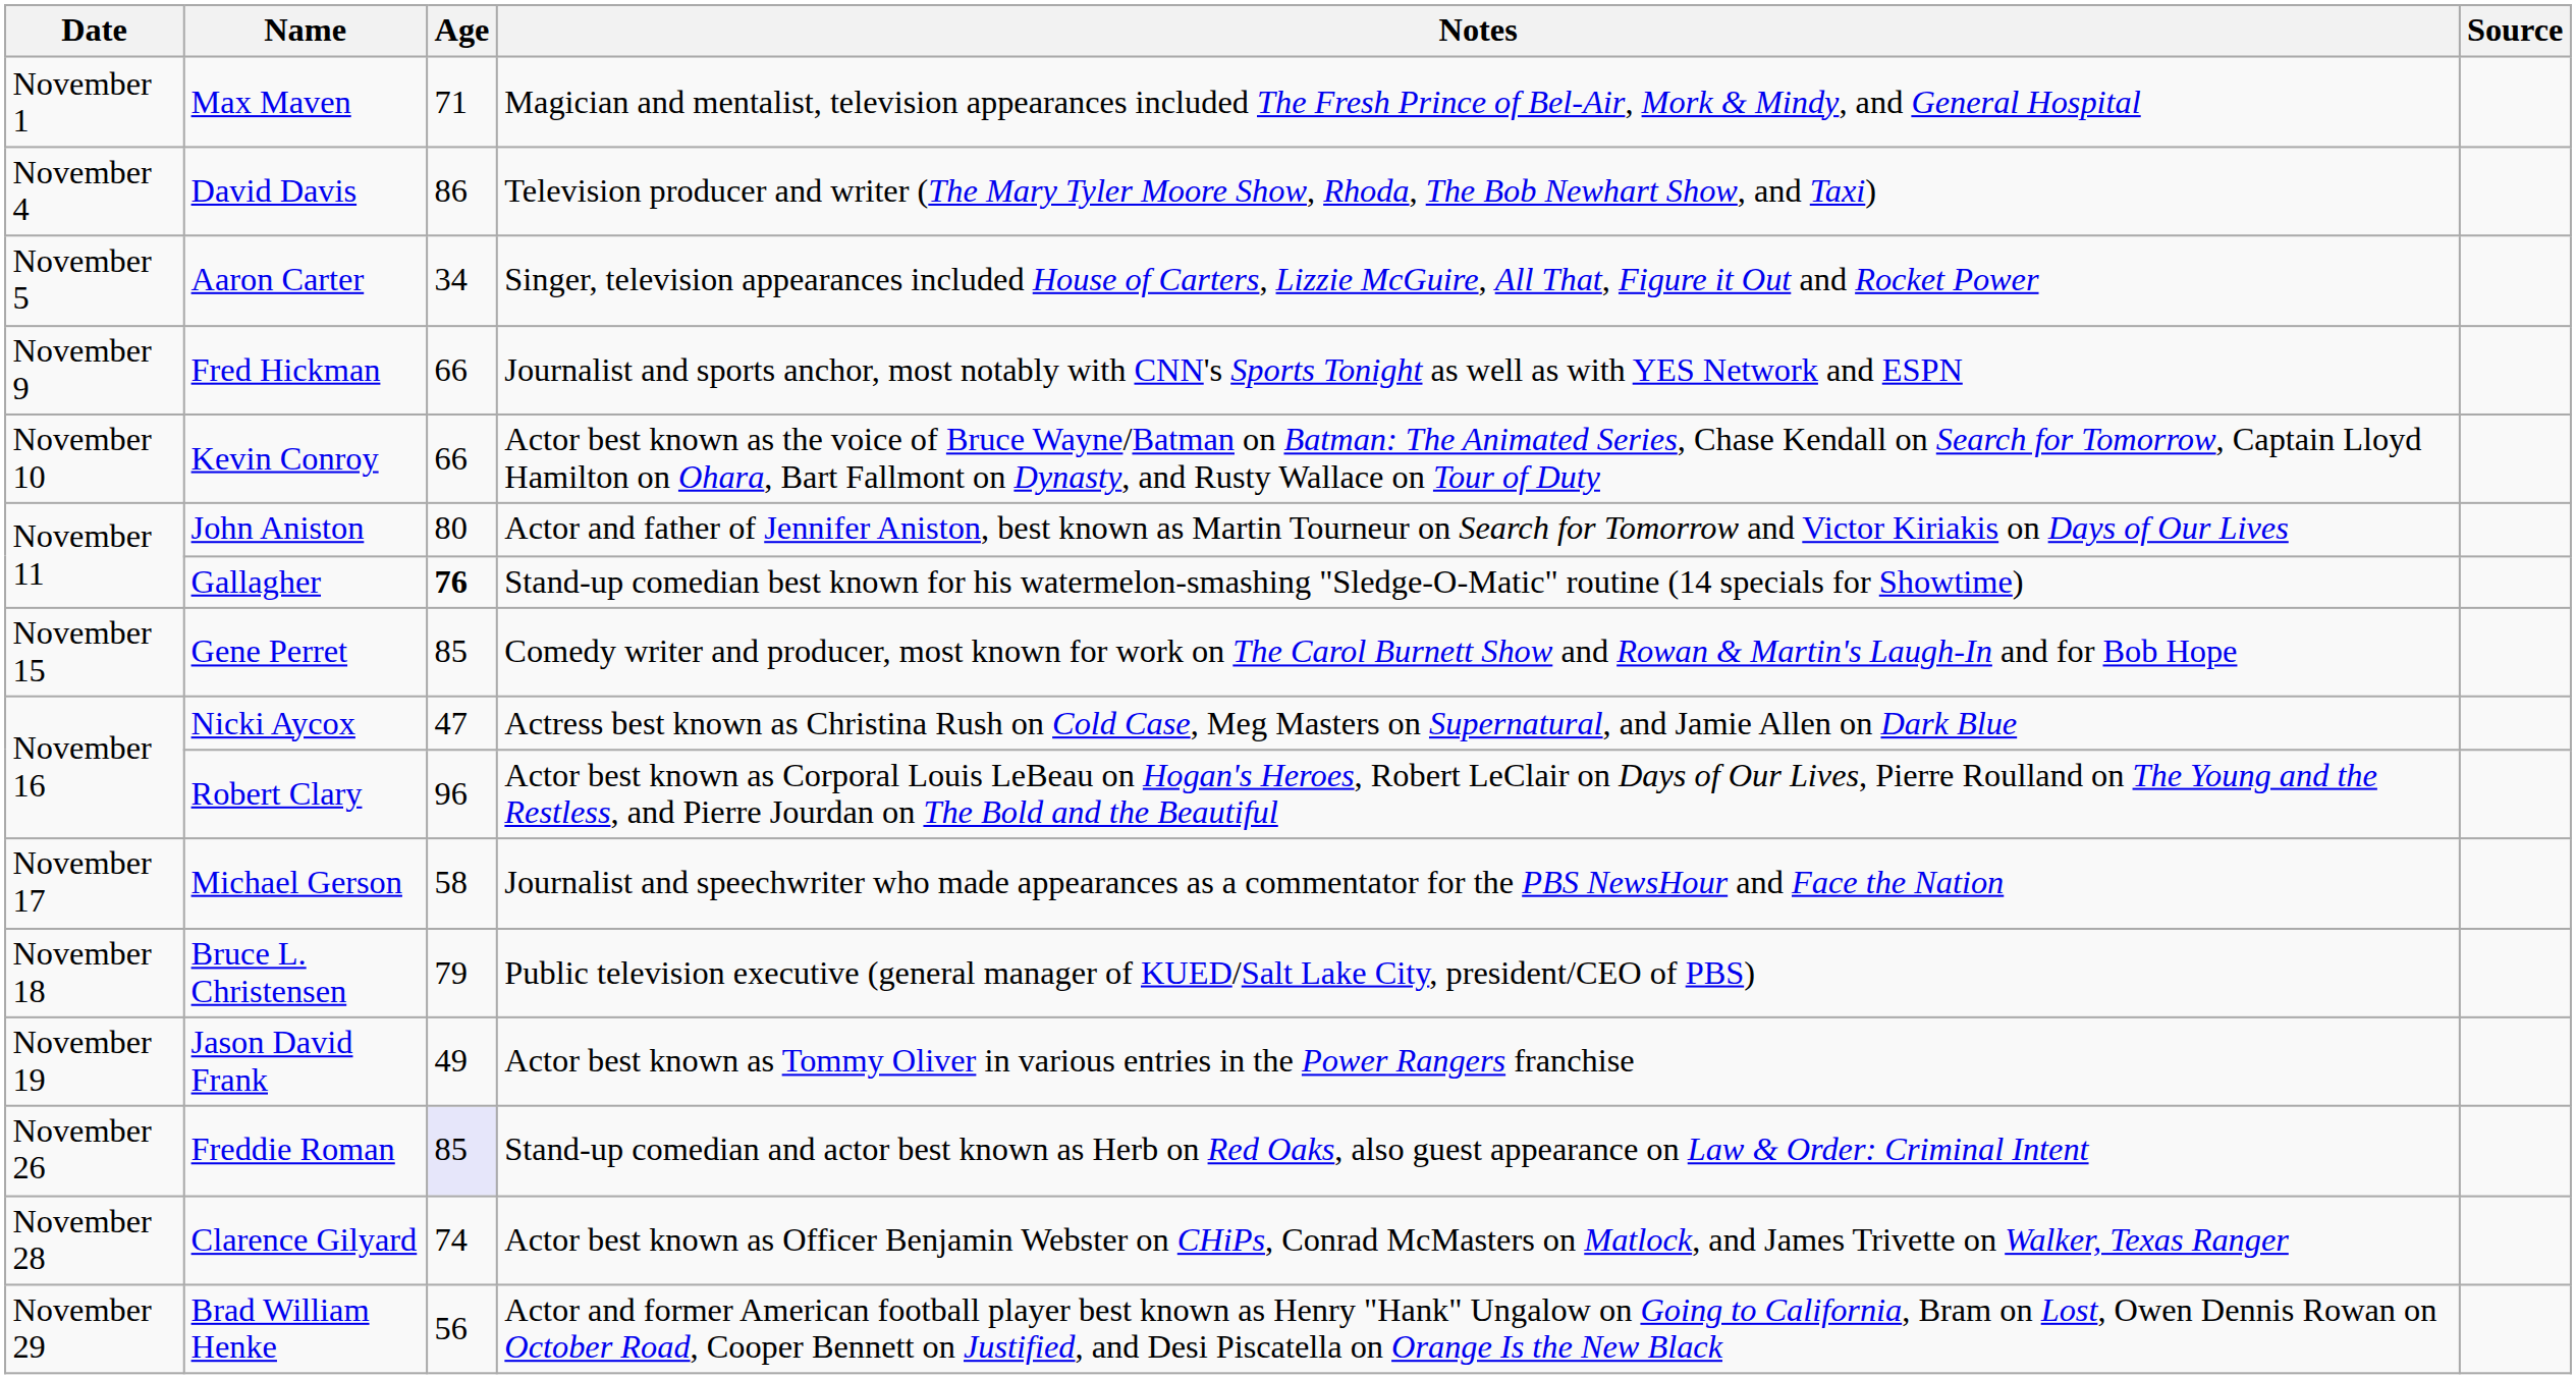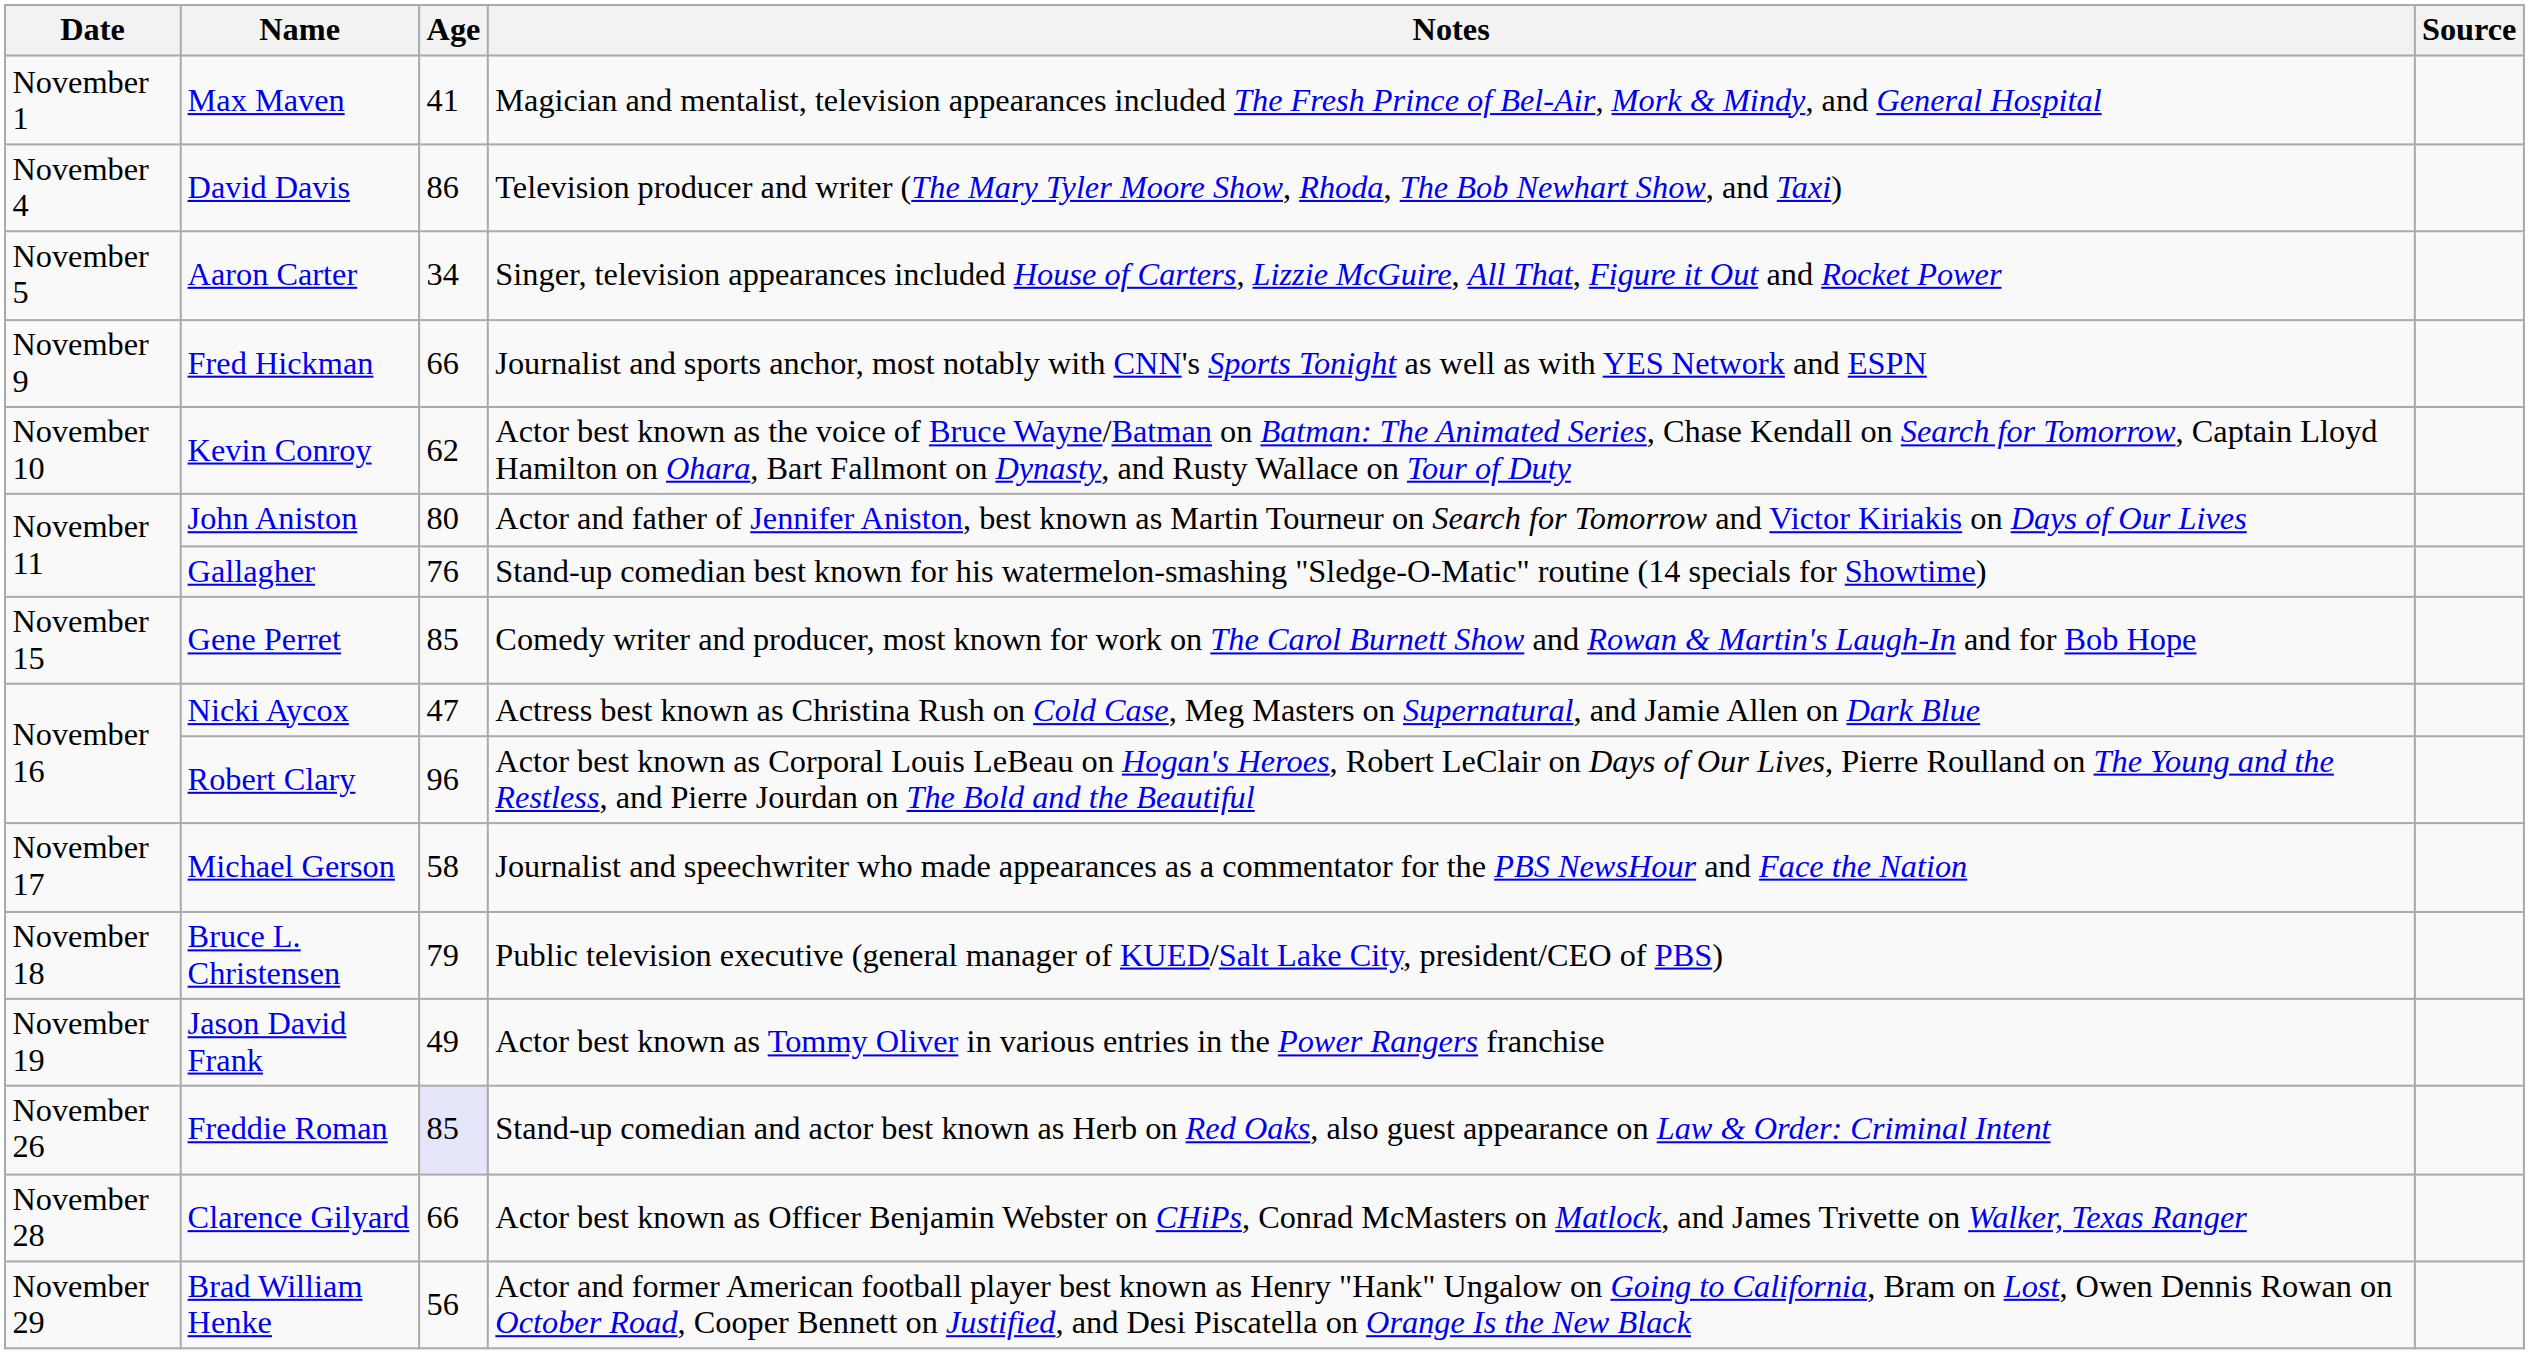Max Maven | Age: 71 -> 41
Kevin Conroy | Age: 66 -> 62
Gallagher | Age: bold -> normal
Clarence Gilyard | Age: 74 -> 66
